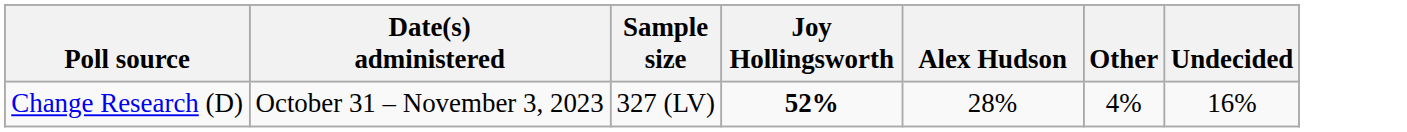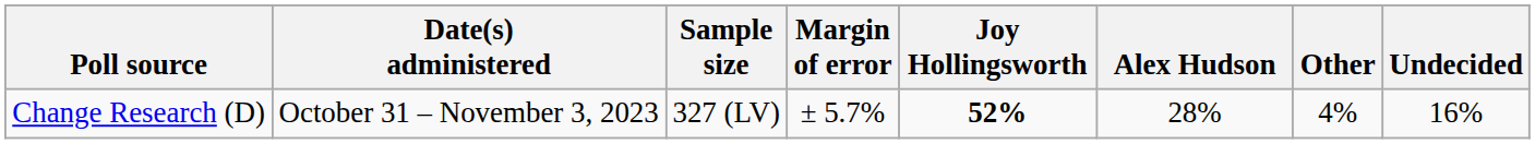+ column: Margin of error | ± 5.7%
